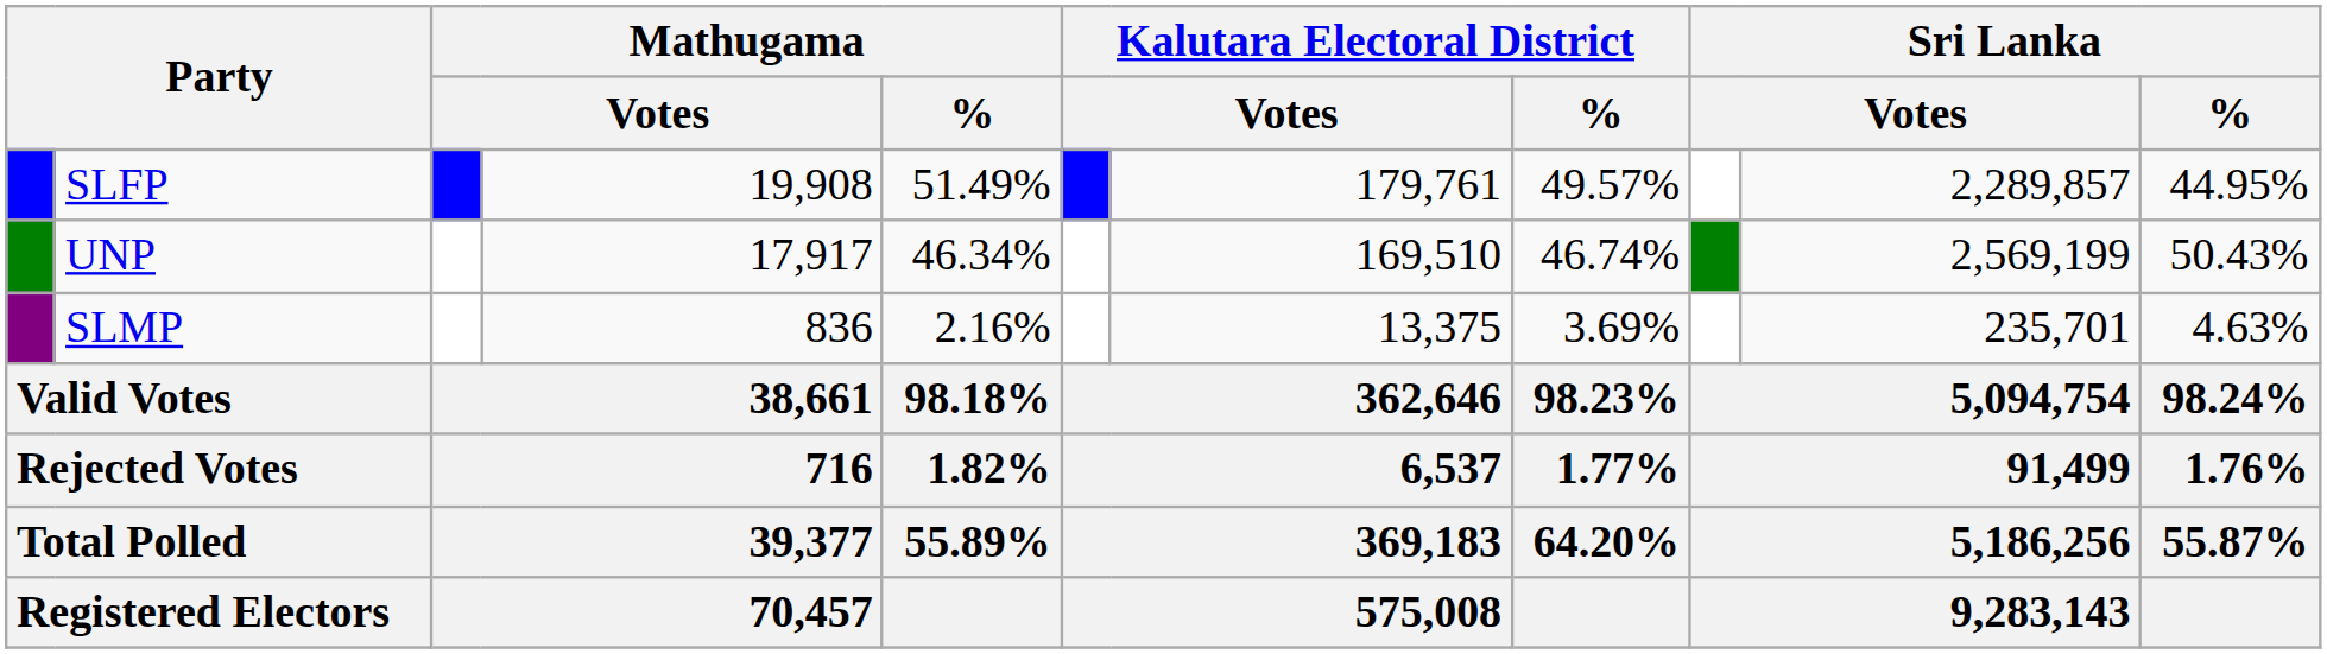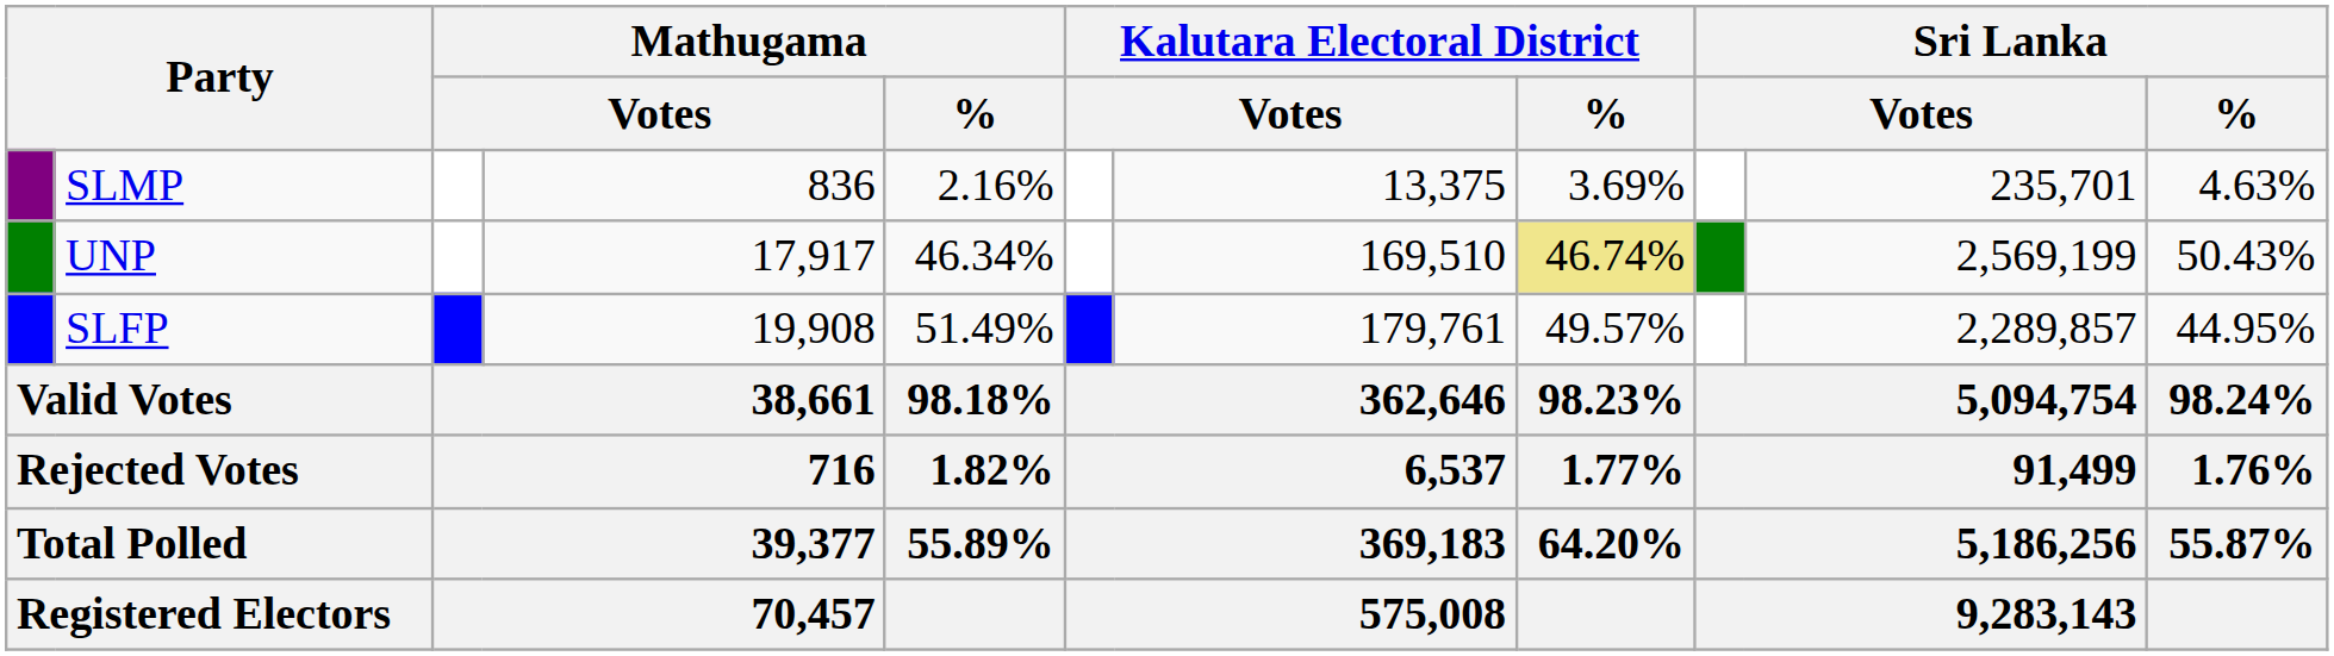rows swapped: SLFP <-> SLMP
UNP | Kalutara Electoral District / %: no background -> khaki background
